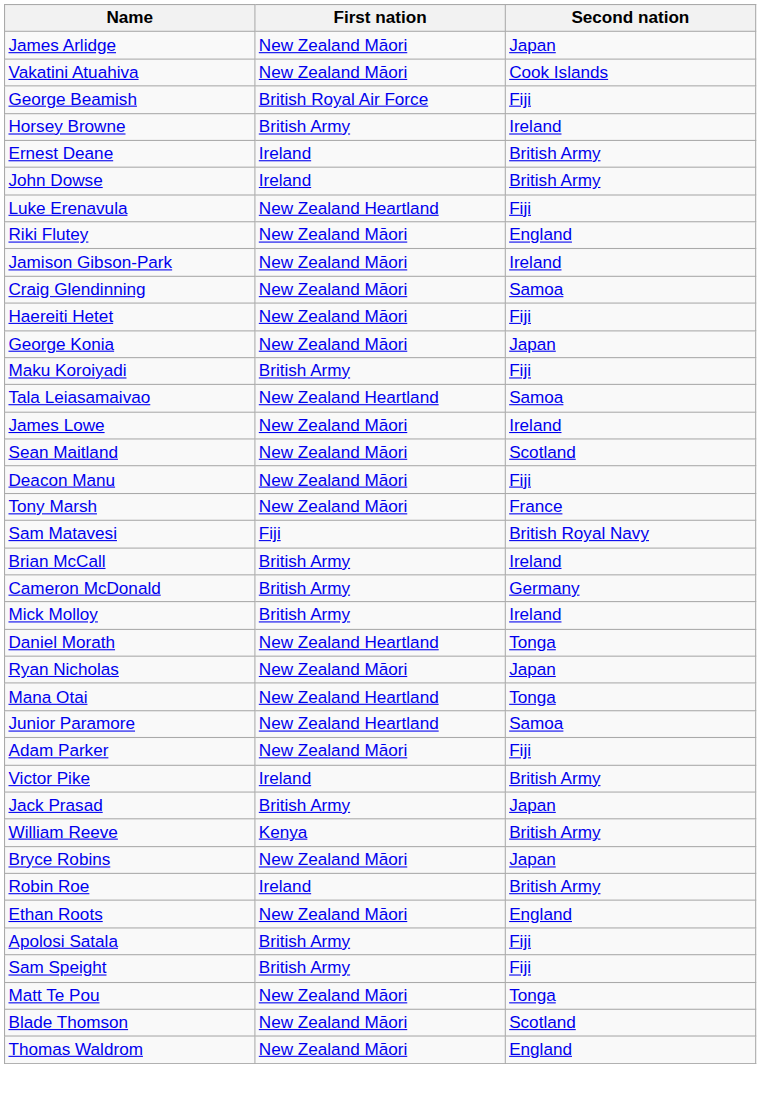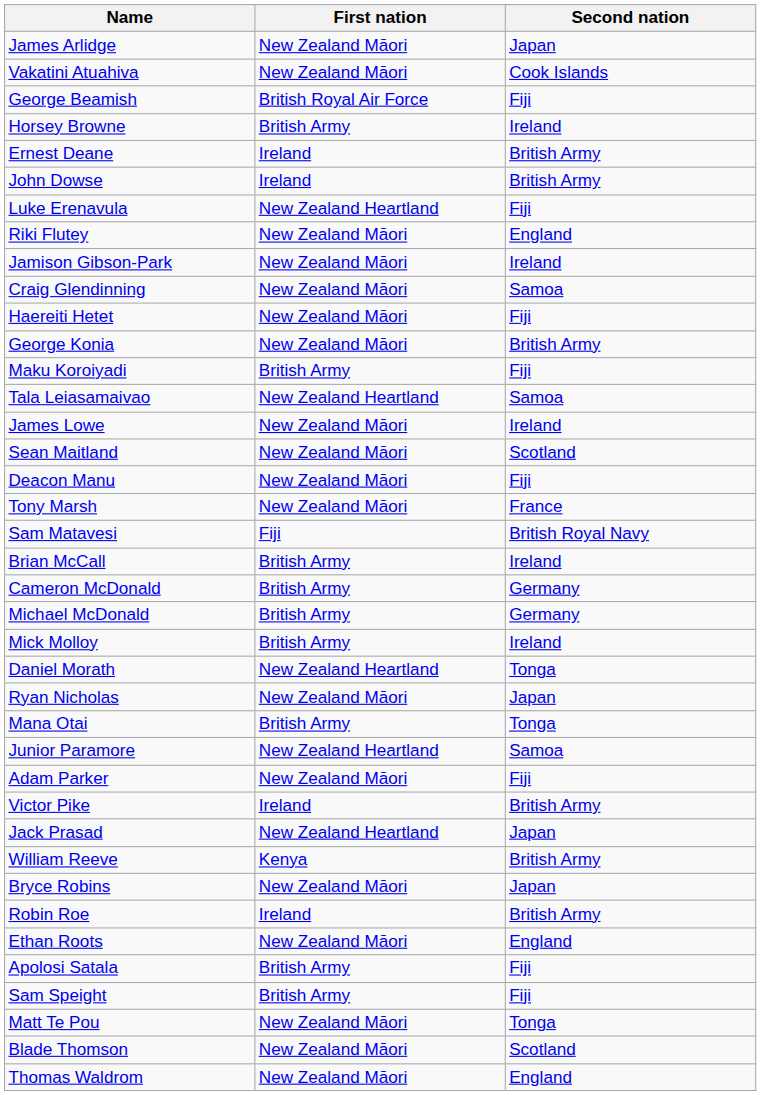George Konia | Second nation: Japan -> British Army
+ row: Michael McDonald | British Army | Germany
Mana Otai | First nation: New Zealand Heartland -> British Army
Jack Prasad | First nation: British Army -> New Zealand Heartland
